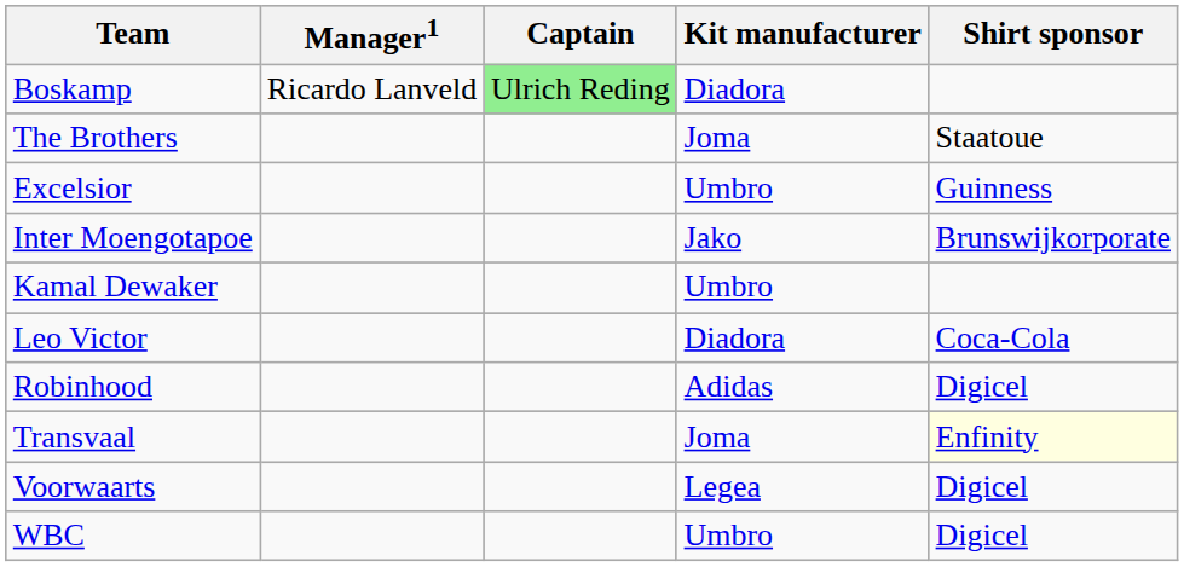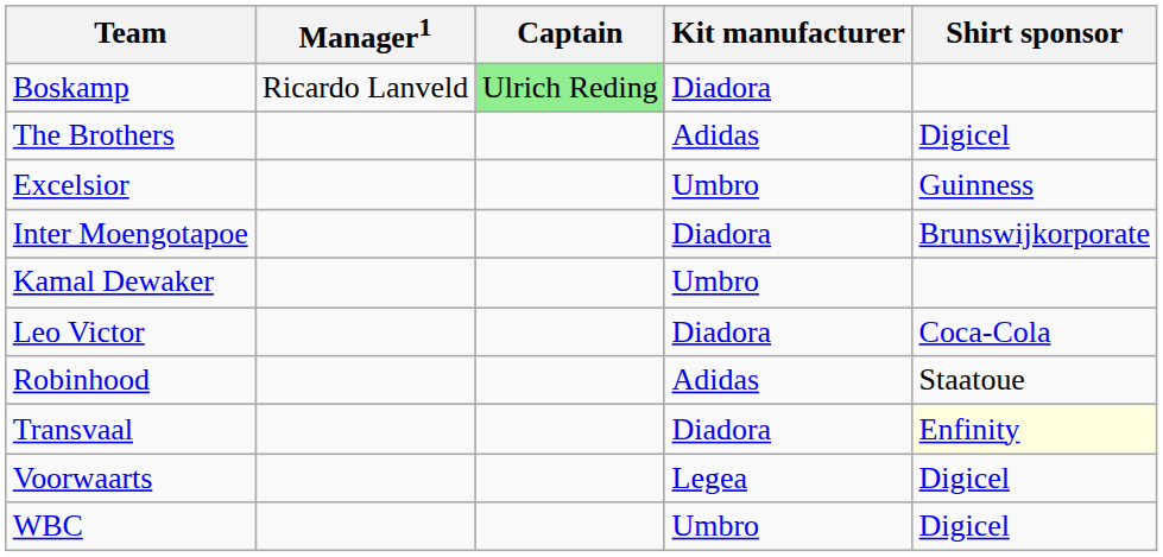The Brothers | Kit manufacturer: Joma -> Adidas
The Brothers | Shirt sponsor: Staatoue -> Digicel
Inter Moengotapoe | Kit manufacturer: Jako -> Diadora
Robinhood | Shirt sponsor: Digicel -> Staatoue
Transvaal | Kit manufacturer: Joma -> Diadora
